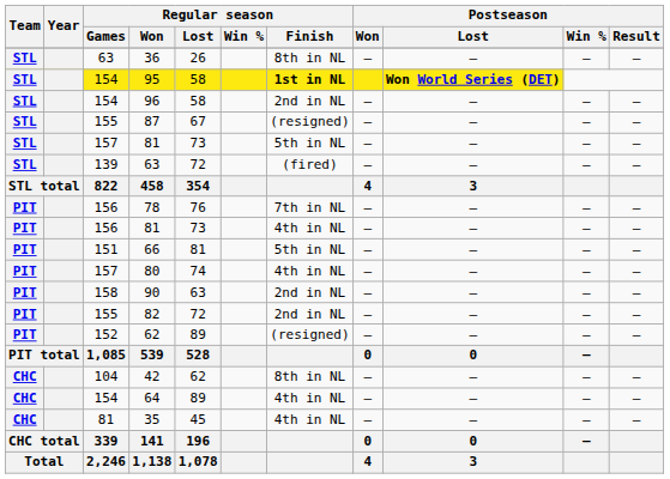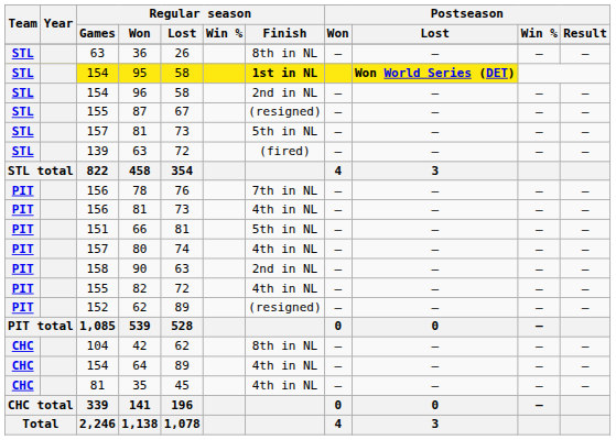82 | Regular season / Finish: 2nd in NL -> 4th in NL
